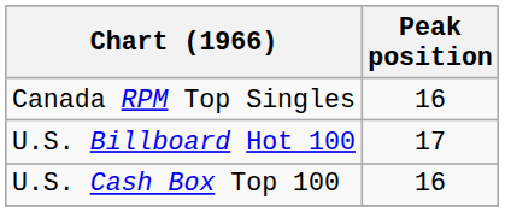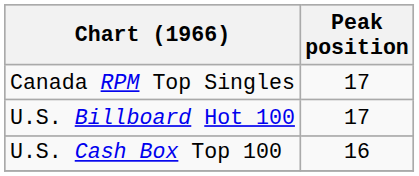Canada RPM Top Singles | Peak position: 16 -> 17
